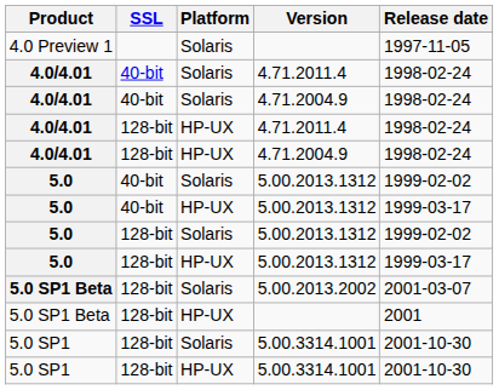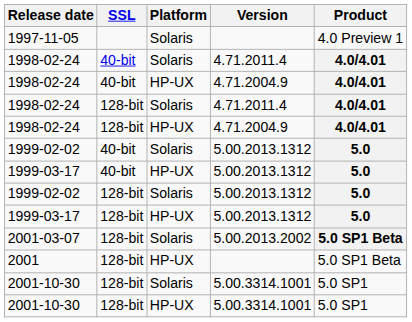columns swapped: Product <-> Release date
40-bit / 4.71.2004.9 | Platform: Solaris -> HP-UX
128-bit / 4.71.2011.4 | Platform: HP-UX -> Solaris
